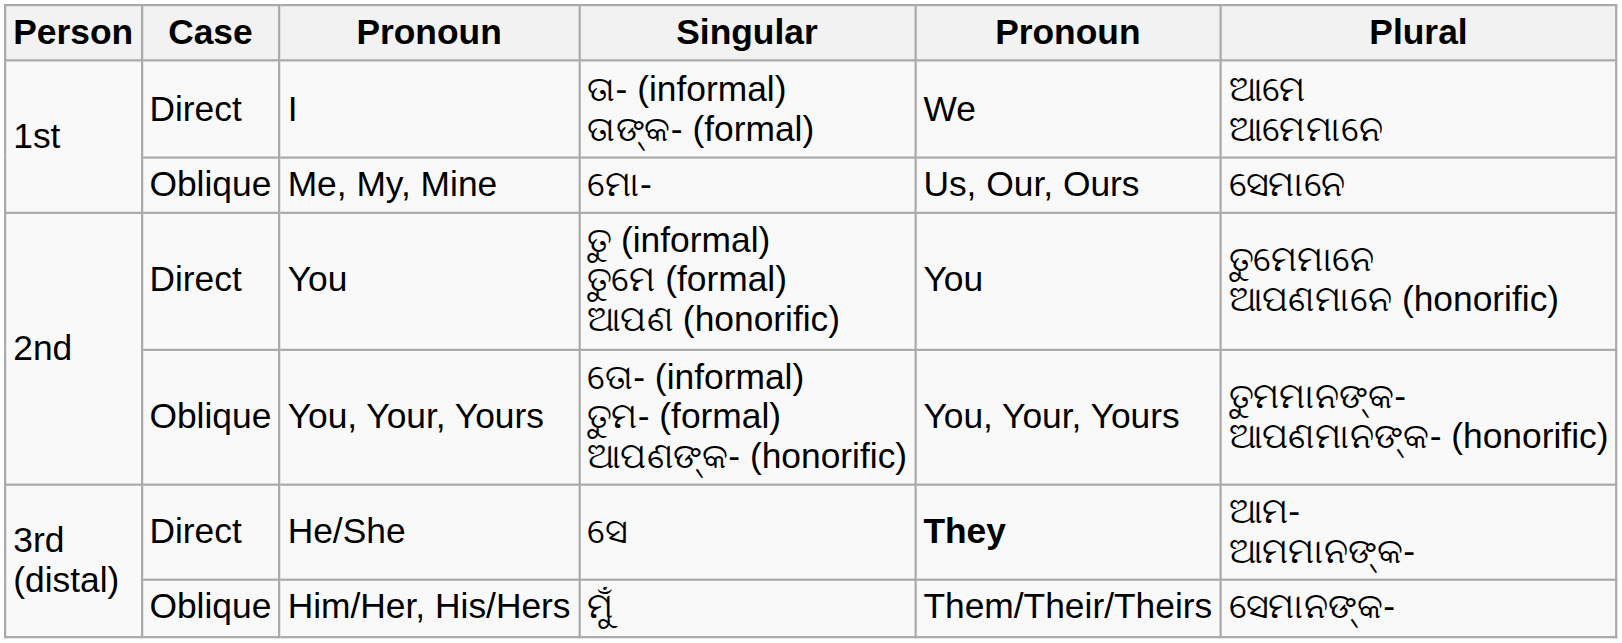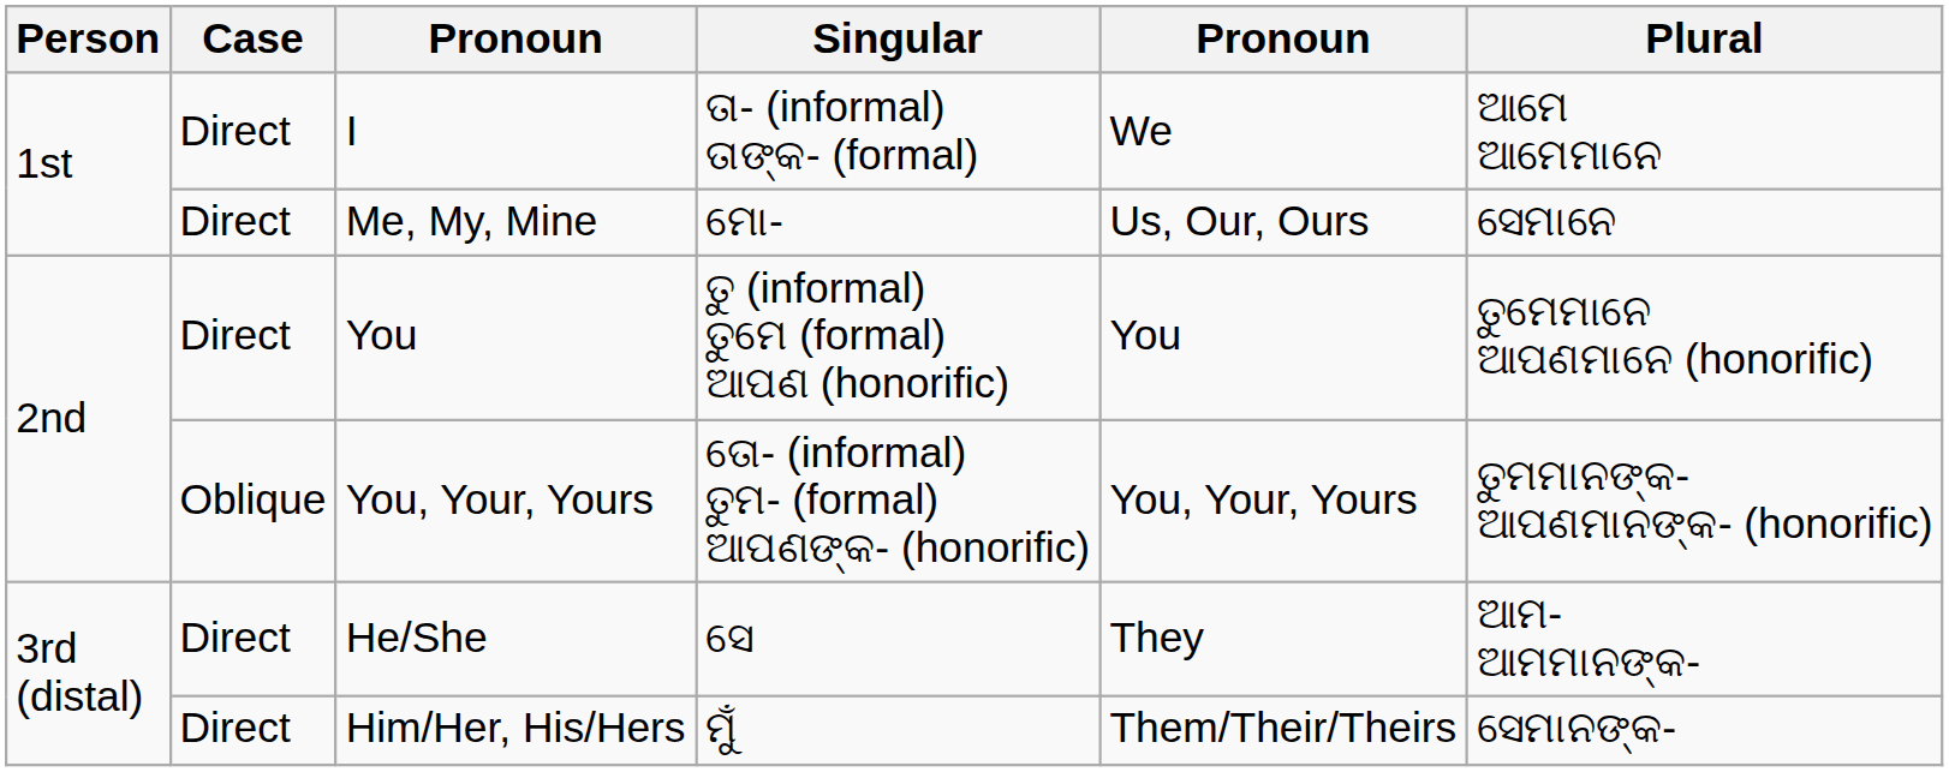Me, My, Mine | Case: Oblique -> Direct
He/She | column 5: bold -> normal
Him/Her, His/Hers | Case: Oblique -> Direct
